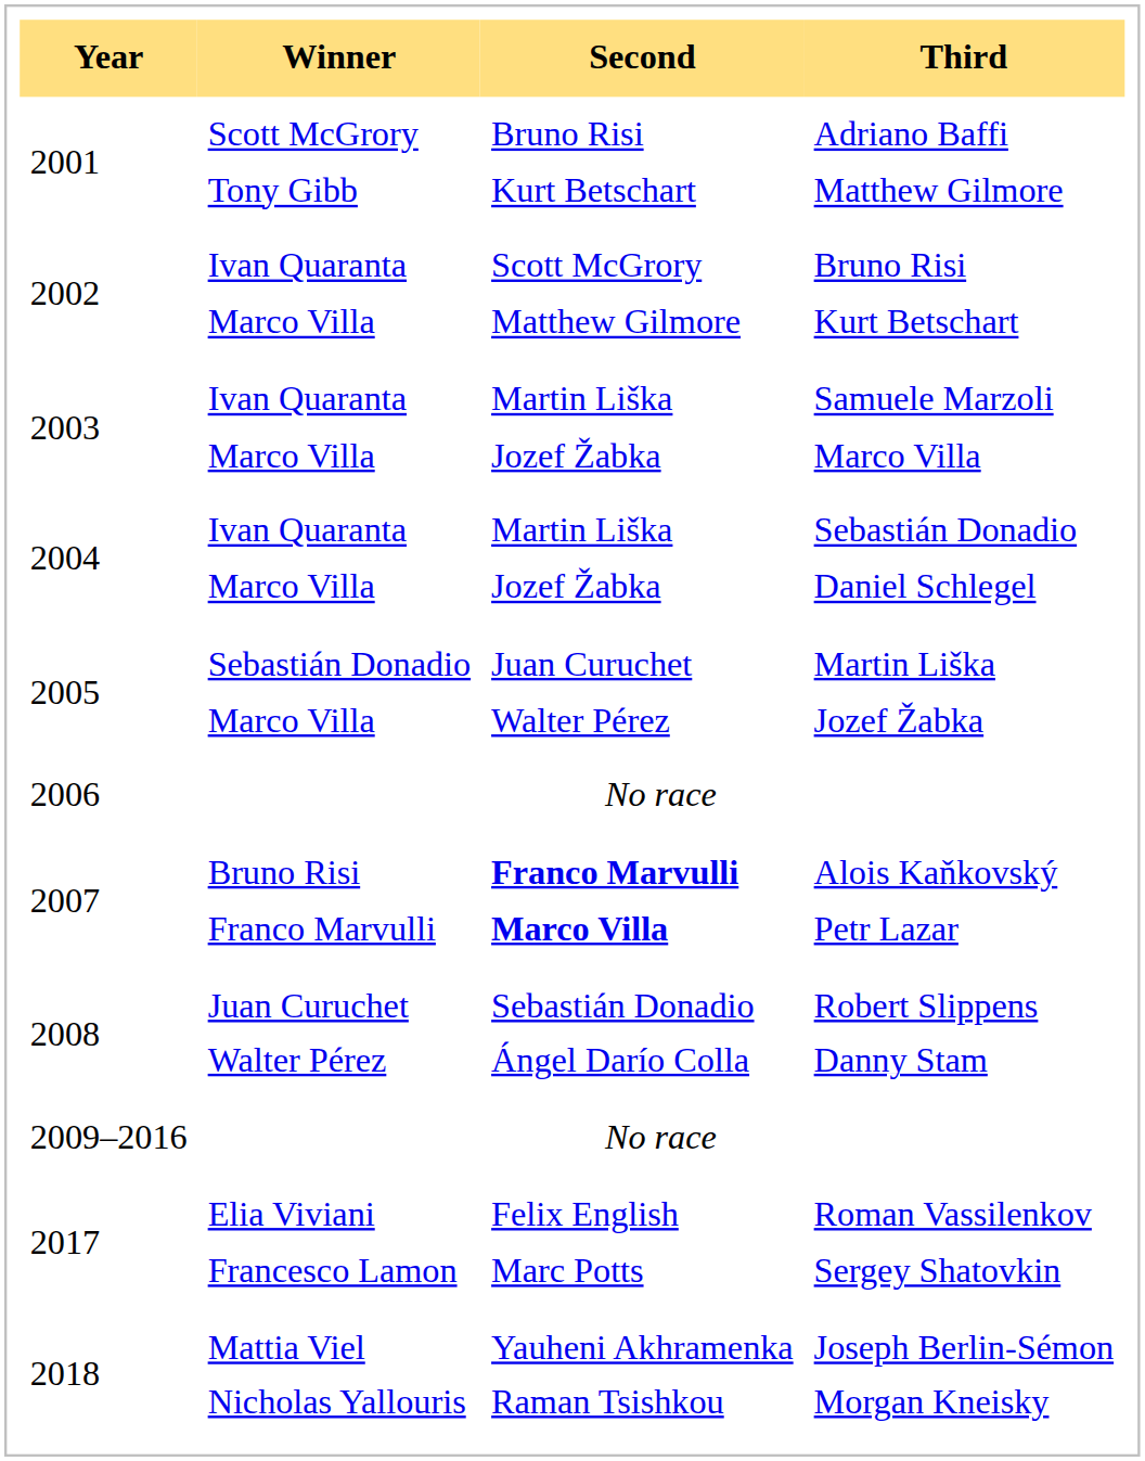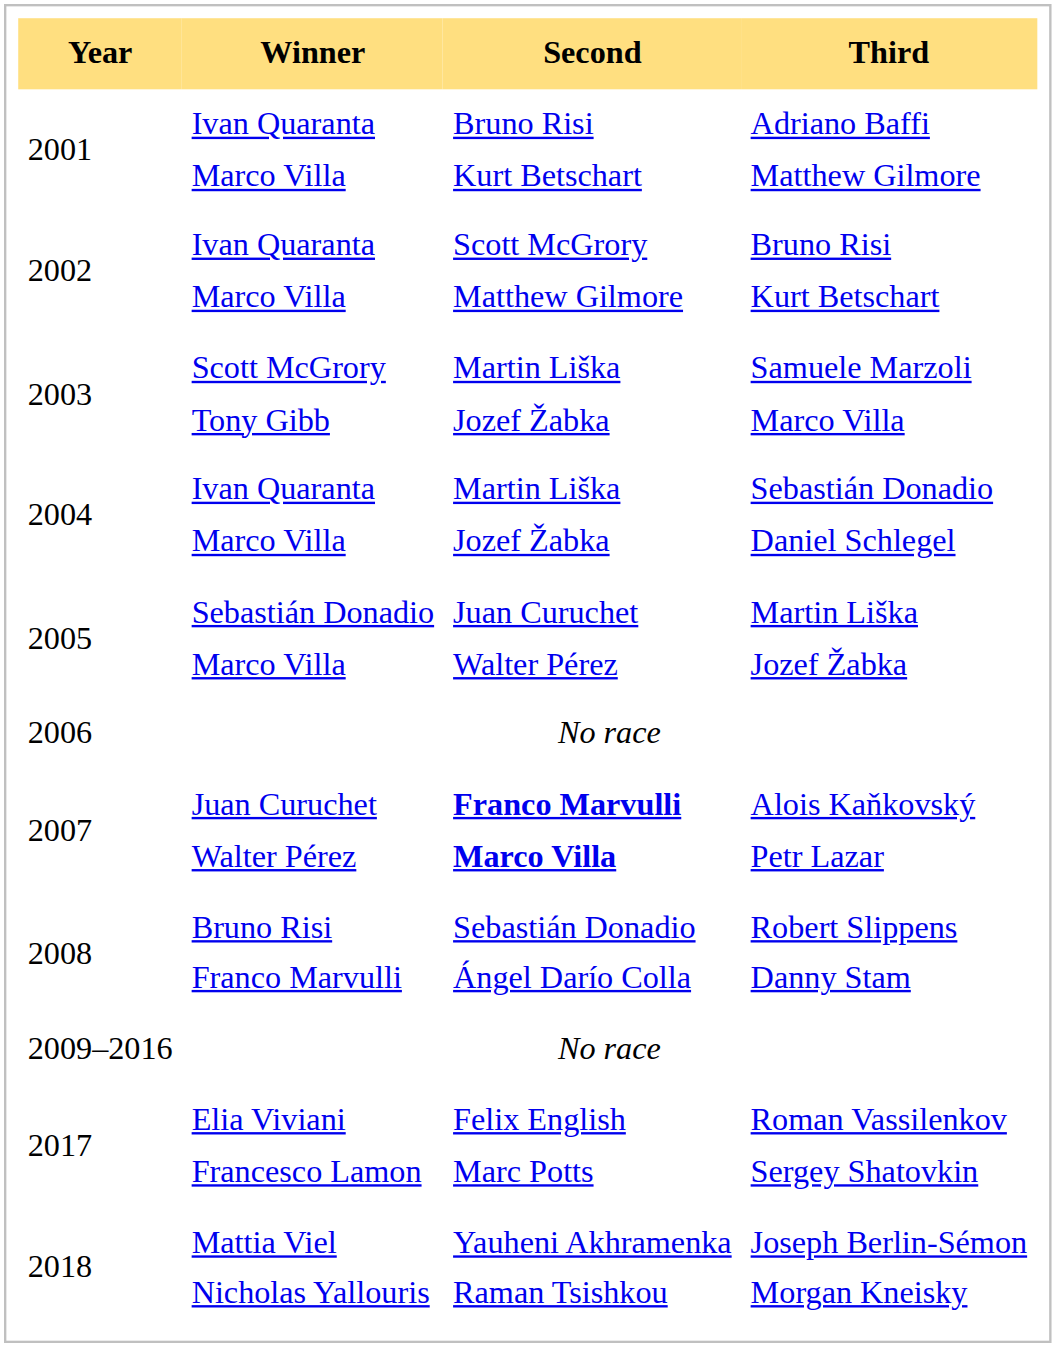Adriano Baffi Matthew Gilmore | Winner: Scott McGrory Tony Gibb -> Ivan Quaranta Marco Villa
Samuele Marzoli Marco Villa | Winner: Ivan Quaranta Marco Villa -> Scott McGrory Tony Gibb
Alois Kaňkovský Petr Lazar | Winner: Bruno Risi Franco Marvulli -> Juan Curuchet Walter Pérez
Robert Slippens Danny Stam | Winner: Juan Curuchet Walter Pérez -> Bruno Risi Franco Marvulli
